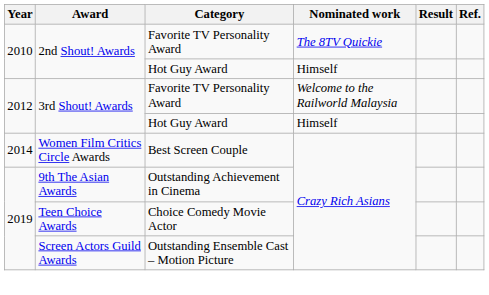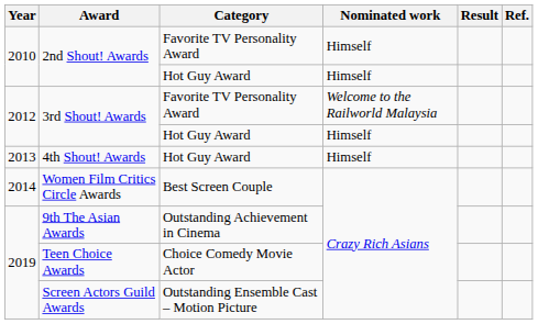2nd Shout! Awards / Favorite TV Personality Award | Nominated work: The 8TV Quickie -> Himself
+ row: 2013 | 4th Shout! Awards | Hot Guy Award | Himself
